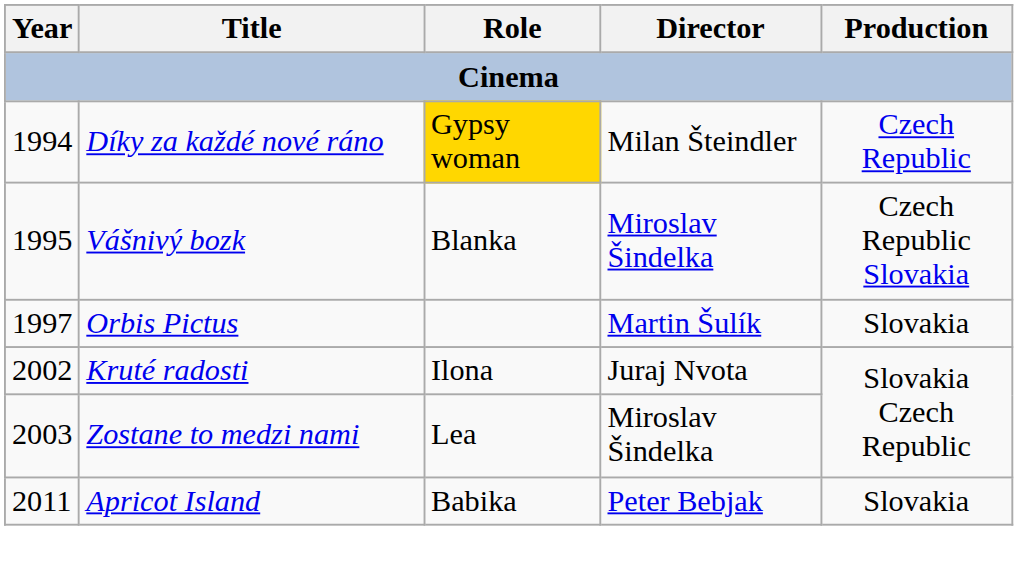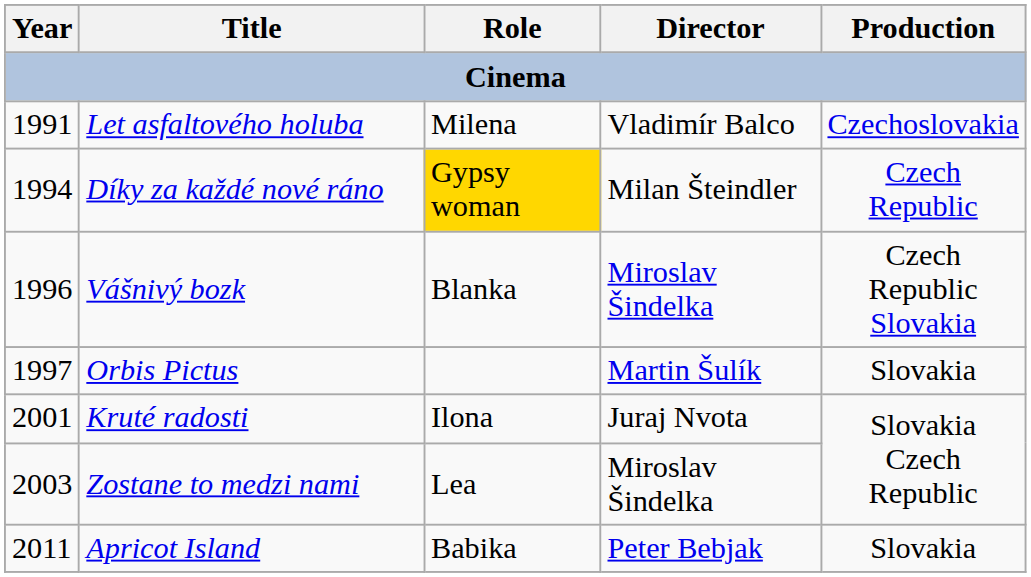+ row: 1991 | Let asfaltového holuba | Milena | Vladimír Balco | Czechoslovakia
Vášnivý bozk | Year: 1995 -> 1996
Kruté radosti | Year: 2002 -> 2001
